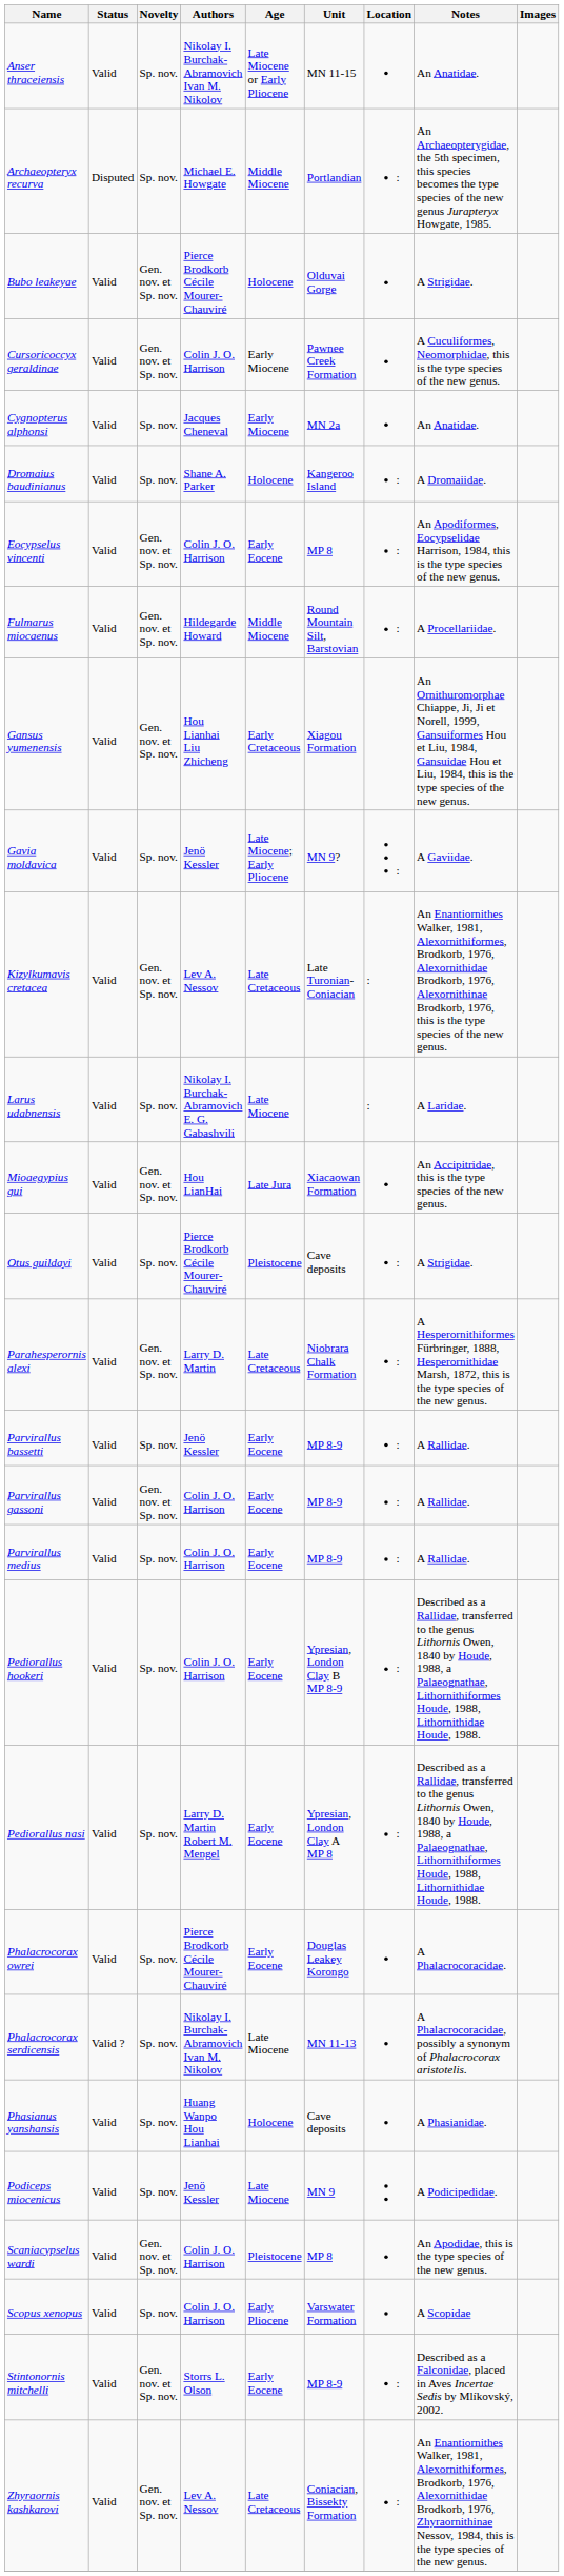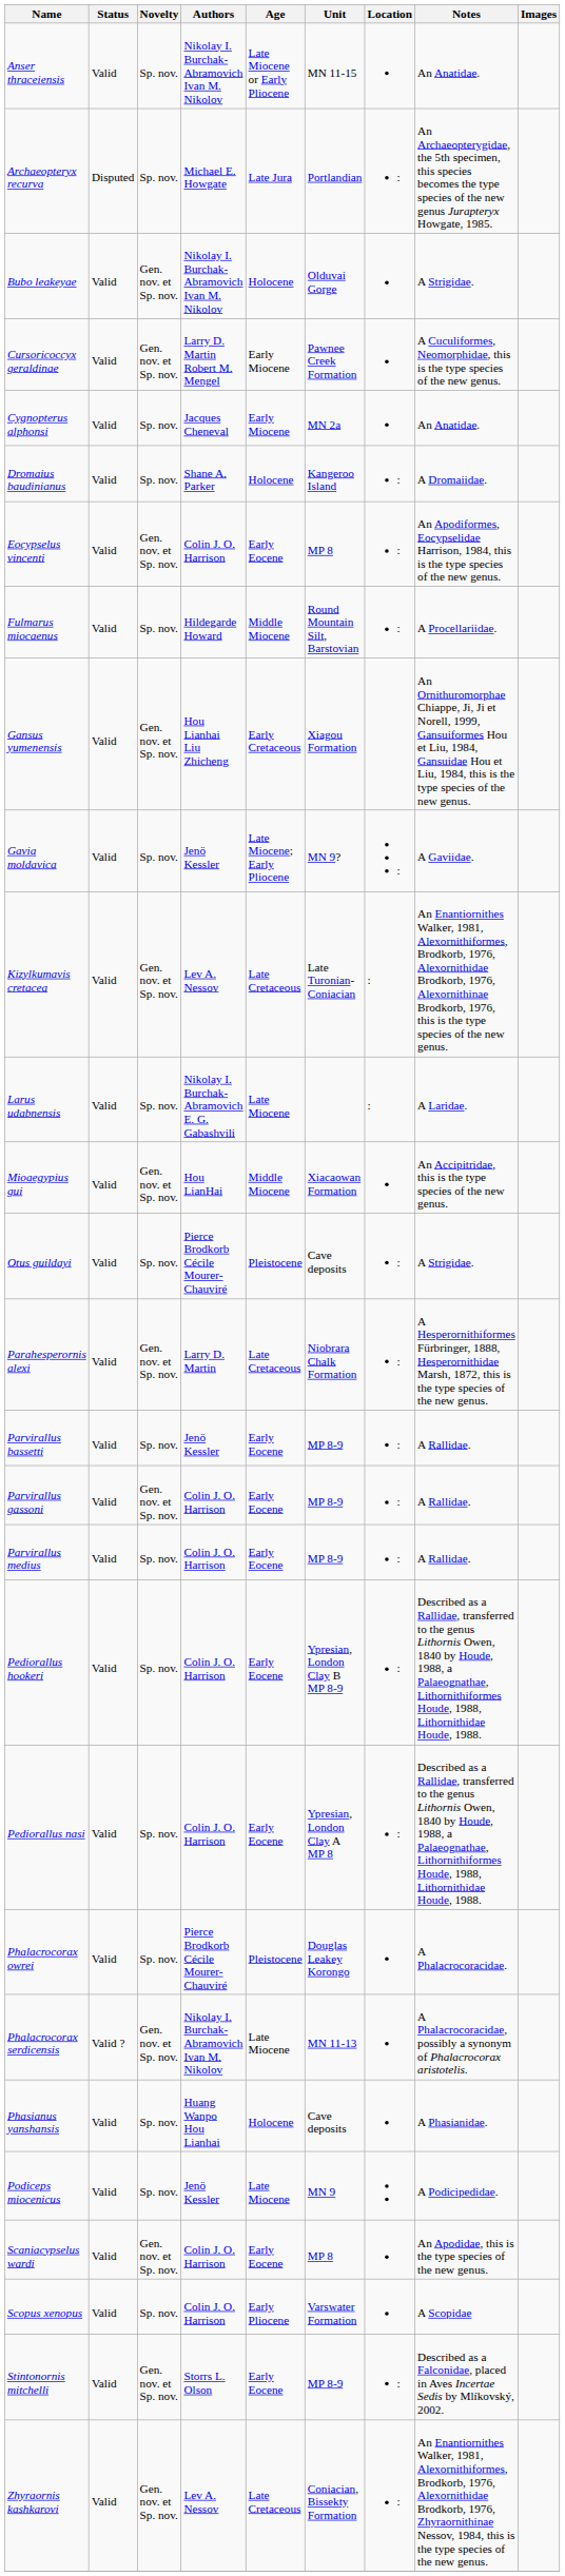Archaeopteryx recurva | Age: Middle Miocene -> Late Jura
Bubo leakeyae | Authors: Pierce Brodkorb Cécile Mourer-Chauviré -> Nikolay I. Burchak-Abramovich Ivan M. Nikolov
Cursoricoccyx geraldinae | Authors: Colin J. O. Harrison -> Larry D. Martin Robert M. Mengel
Fulmarus miocaenus | Novelty: Gen. nov. et Sp. nov. -> Sp. nov.
Mioaegypius gui | Age: Late Jura -> Middle Miocene
Pediorallus nasi | Authors: Larry D. Martin Robert M. Mengel -> Colin J. O. Harrison
Phalacrocorax owrei | Age: Early Eocene -> Pleistocene
Phalacrocorax serdicensis | Novelty: Sp. nov. -> Gen. nov. et Sp. nov.
Scaniacypselus wardi | Age: Pleistocene -> Early Eocene
